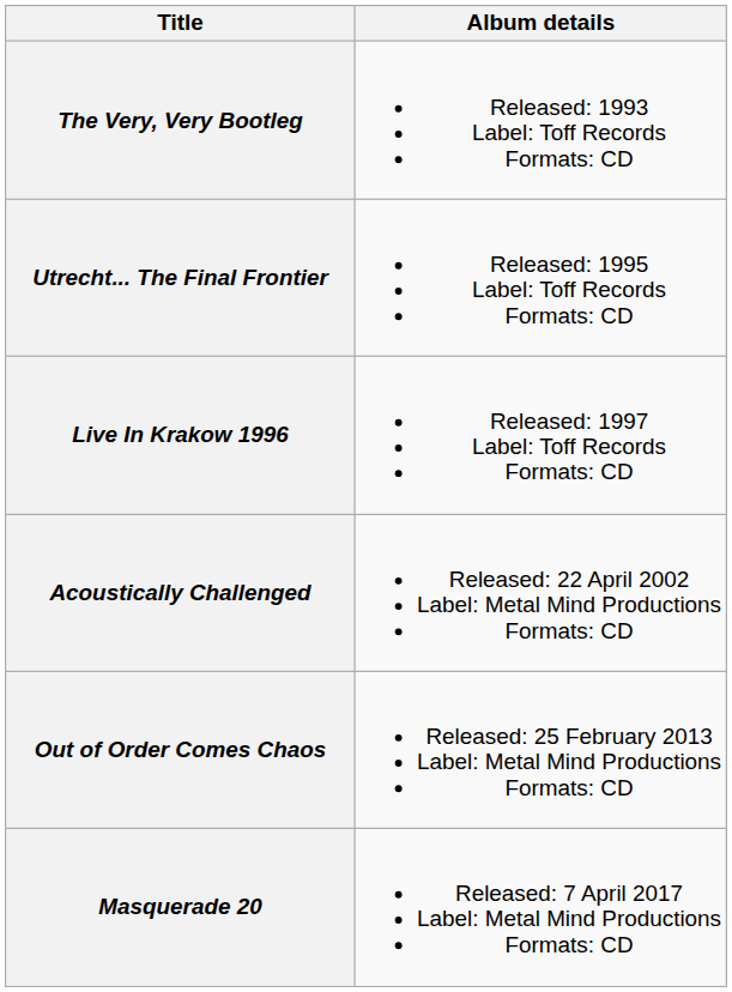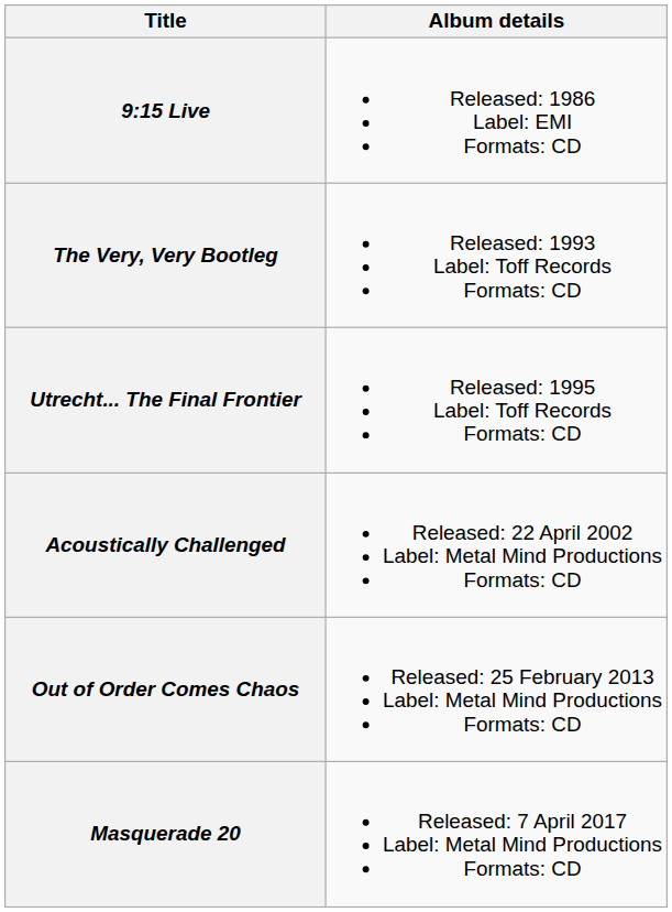+ row: 9:15 Live | Released: 1986 Label: EMI Formats: CD
- row: Live In Krakow 1996 | Released: 1997 Label: Toff Records Formats: CD
